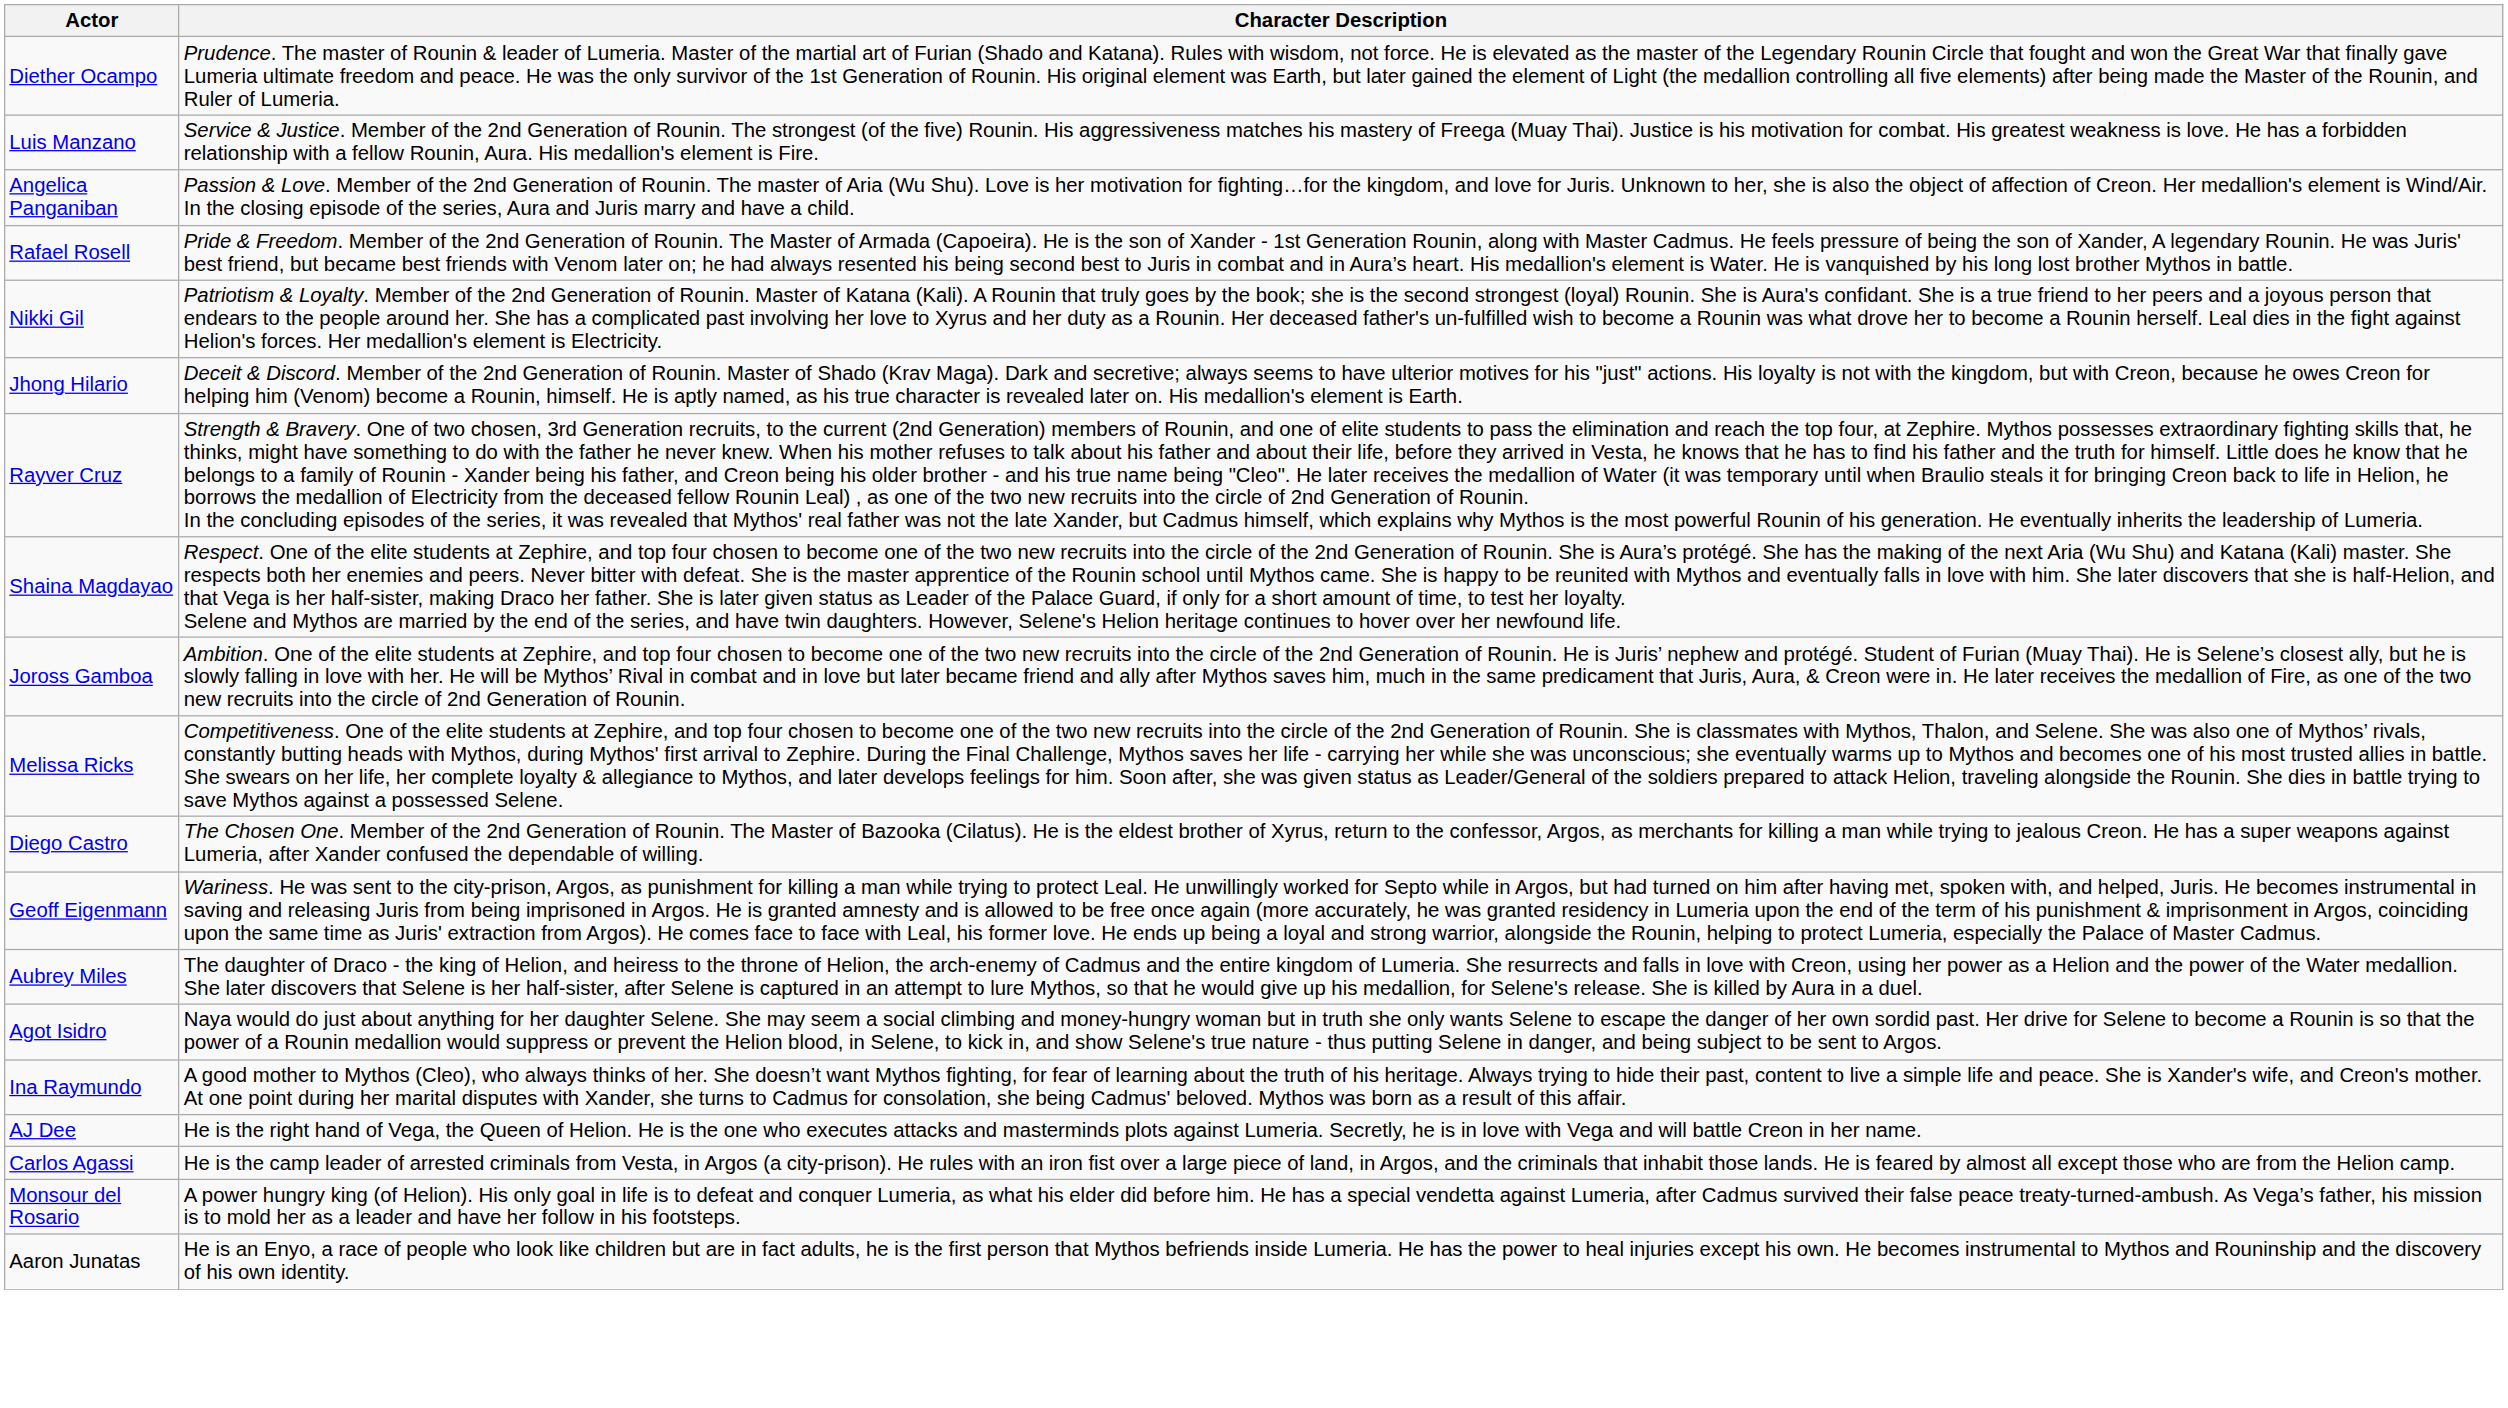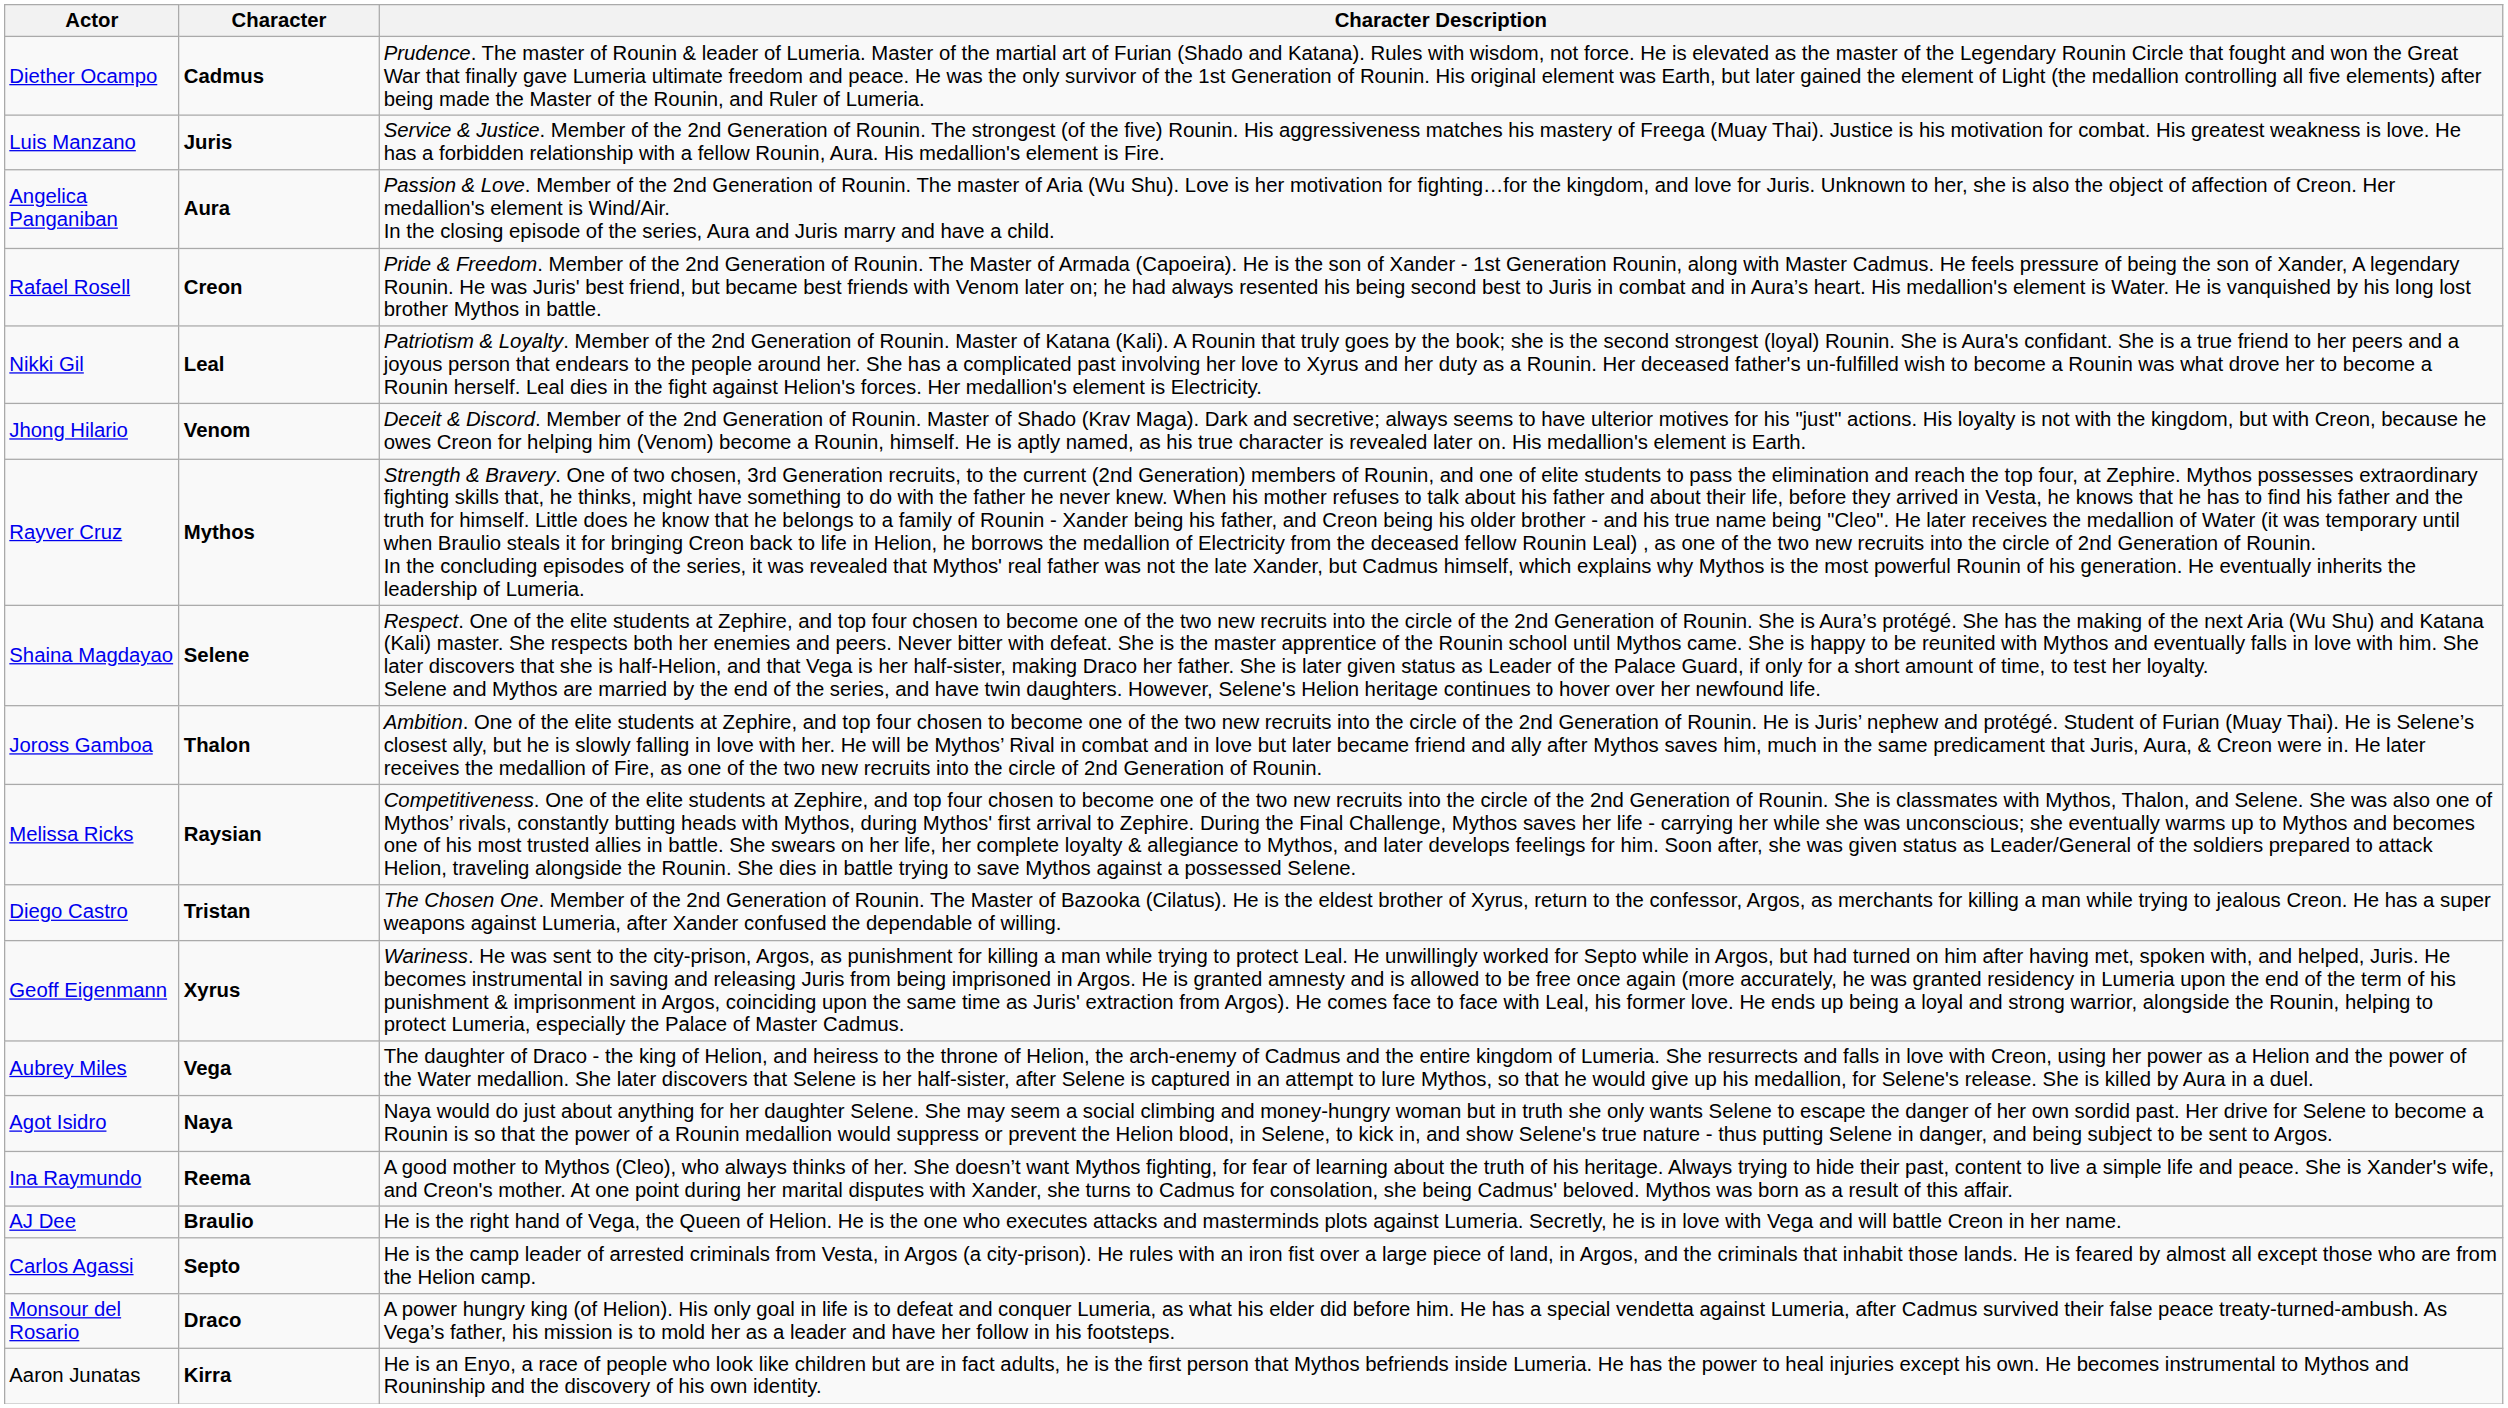+ column: Character | Cadmus | Juris | Aura | Creon | Leal | Venom | Mythos | Selene | Thalon | Raysian | Tristan | Xyrus | Vega | Naya | Reema | Braulio | Septo | Draco | Kirra
